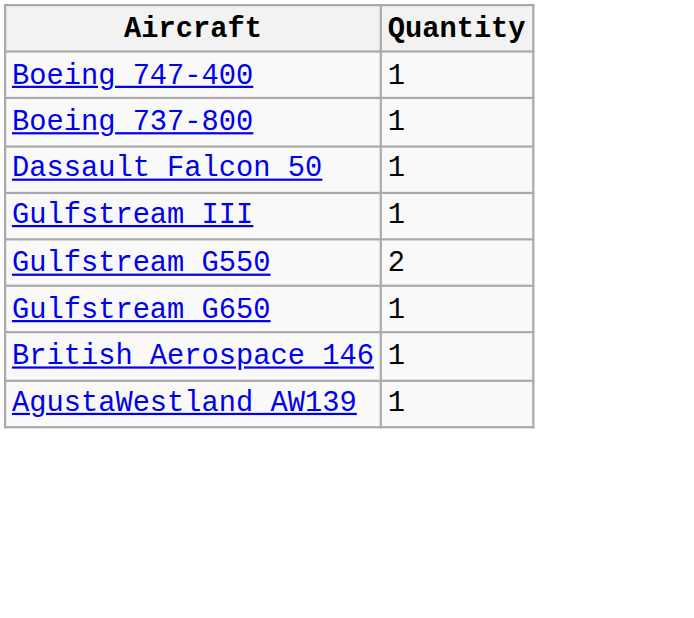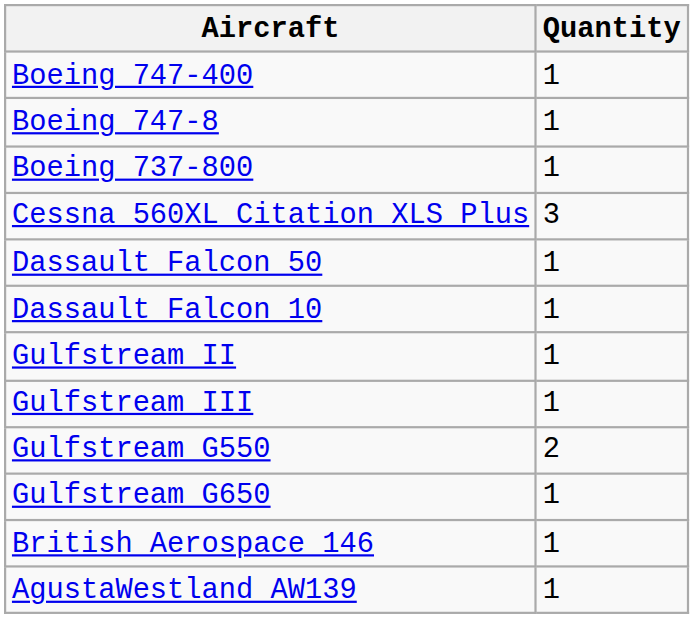+ row: Boeing 747-8 | 1
+ row: Cessna 560XL Citation XLS Plus | 3
+ row: Dassault Falcon 10 | 1
+ row: Gulfstream II | 1
